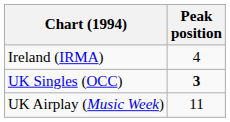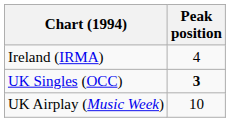UK Airplay (Music Week) | Peak position: 11 -> 10
